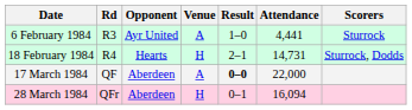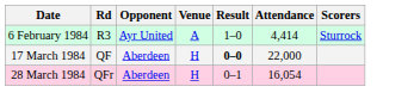6 February 1984 | Attendance: 4,441 -> 4,414
- row: 18 February 1984 | R4 | Hearts | H | 2–1 | 14,731 | Sturrock, Dodds
17 March 1984 | Venue: A -> H
28 March 1984 | Attendance: 16,094 -> 16,054
